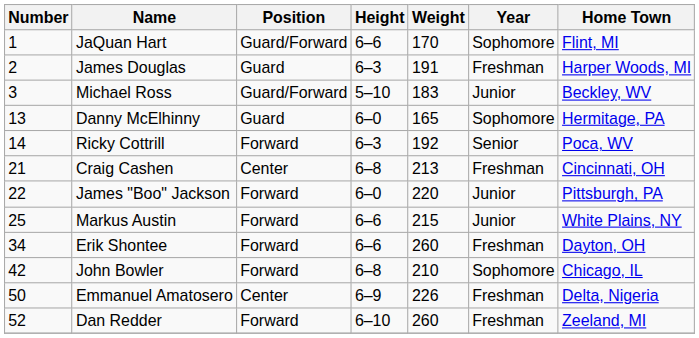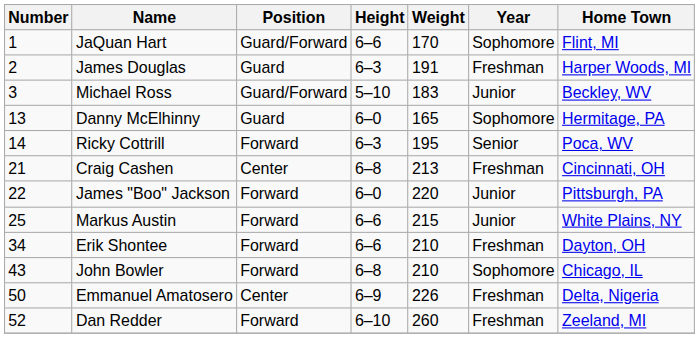Ricky Cottrill | Weight: 192 -> 195
Erik Shontee | Weight: 260 -> 210
John Bowler | Number: 42 -> 43
